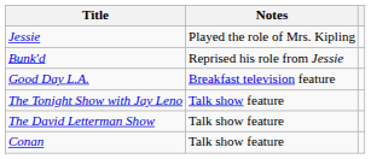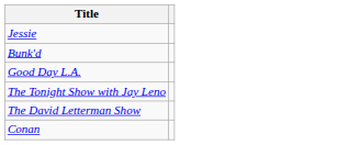- column: Notes | Played the role of Mrs. Kipling | Reprised his role from Jessie | Breakfast television feature | Talk show feature | Talk show feature | Talk show feature
